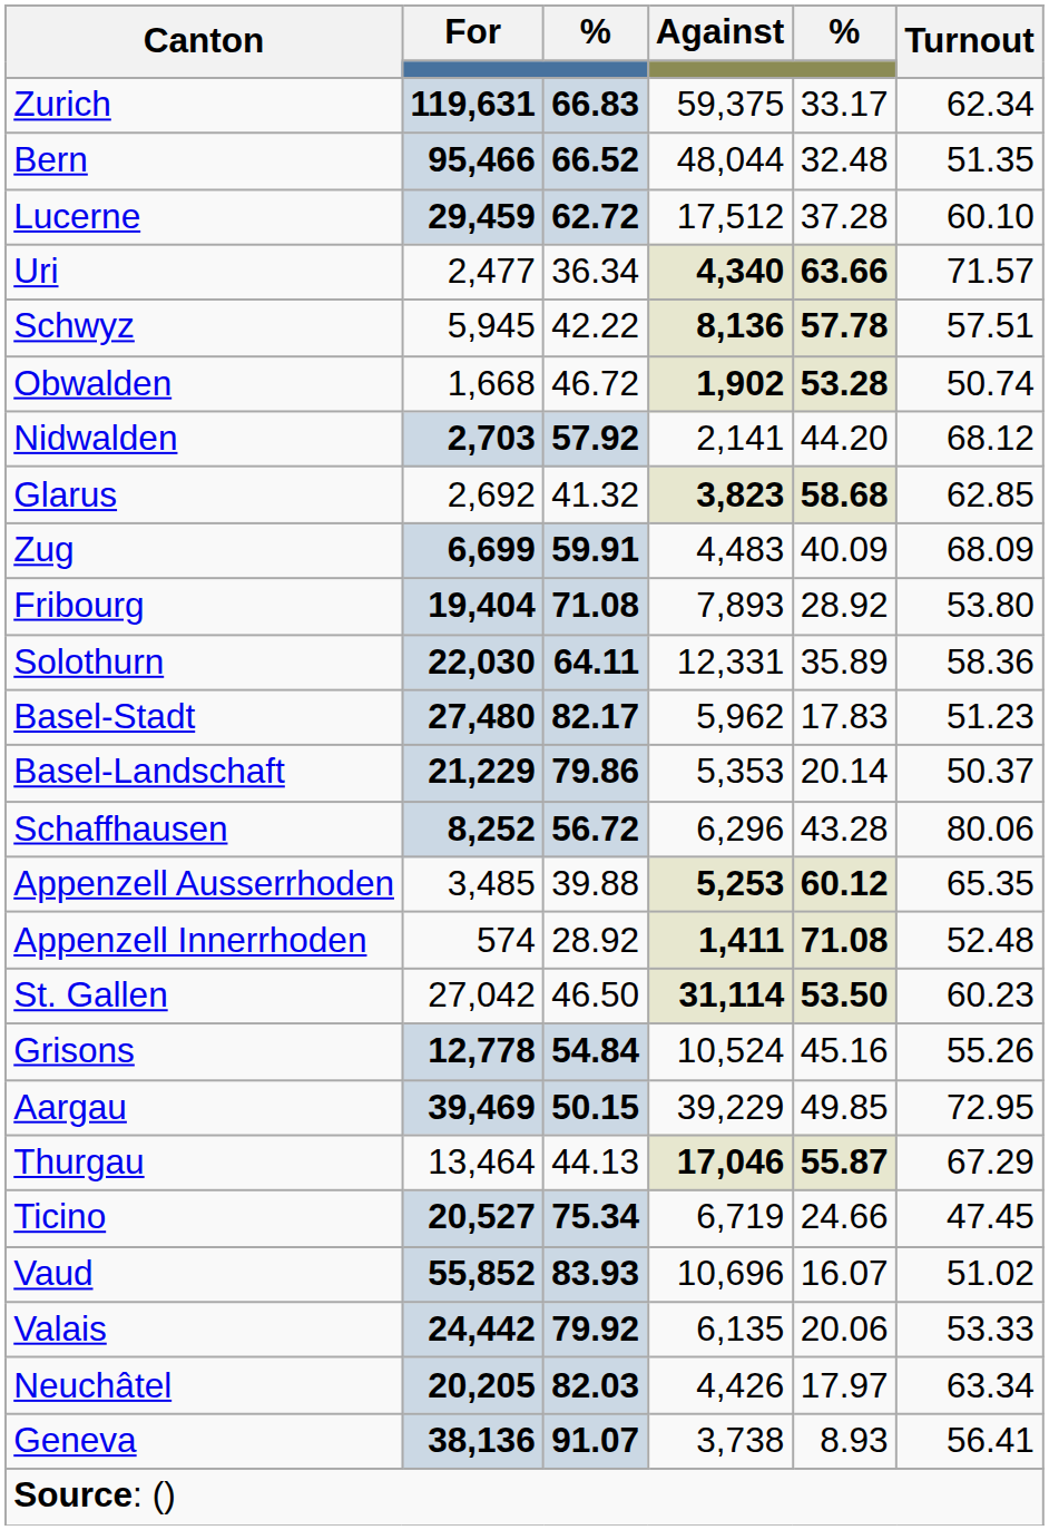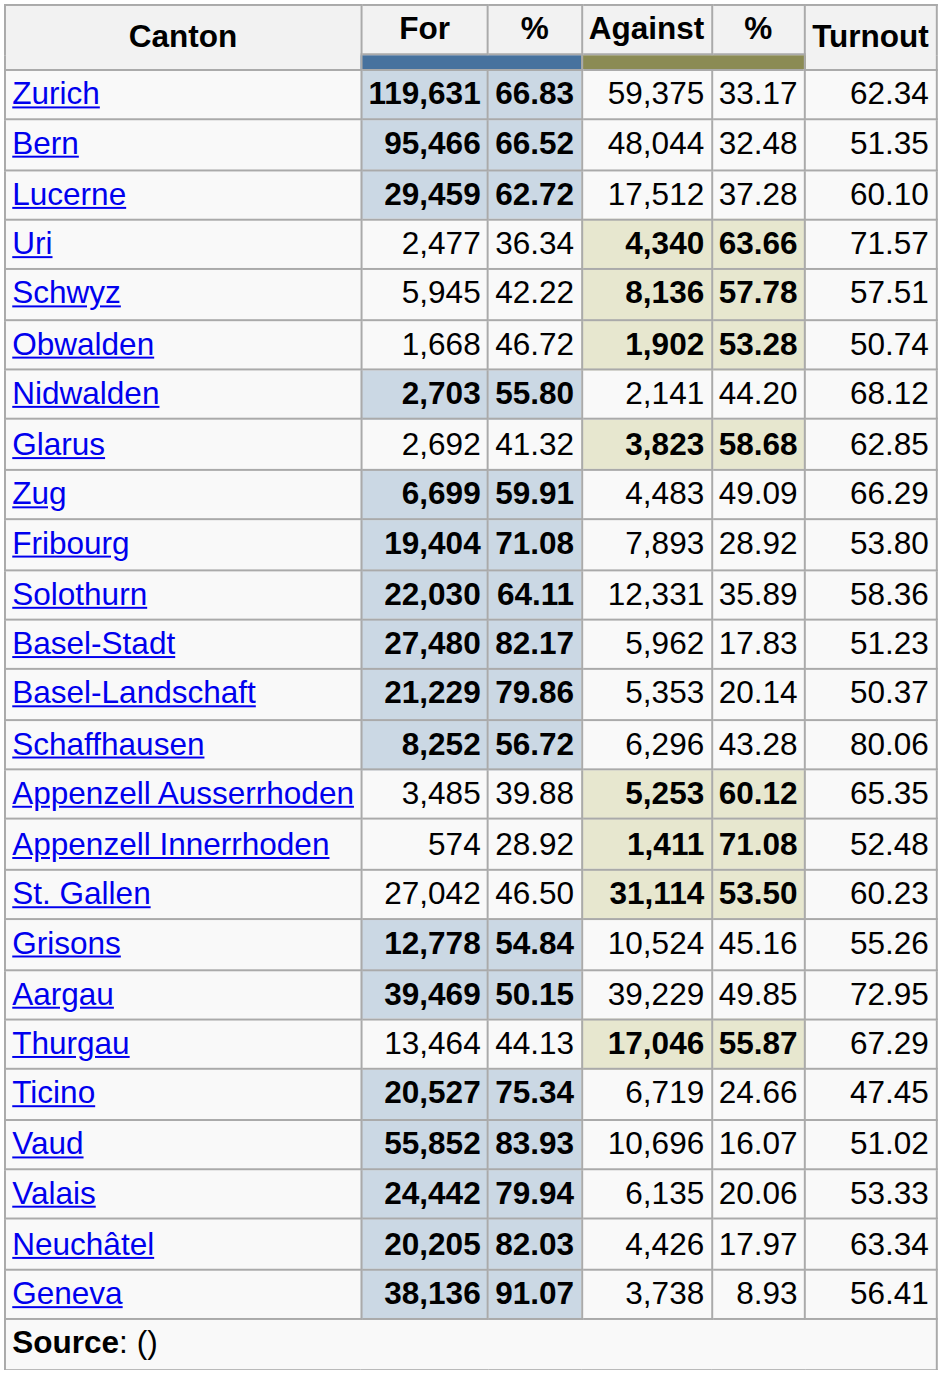Nidwalden | column 3: 57.92 -> 55.80
Zug | column 5: 40.09 -> 49.09
Zug | Turnout: 68.09 -> 66.29
Valais | column 3: 79.92 -> 79.94
